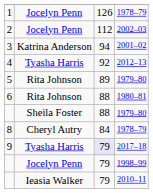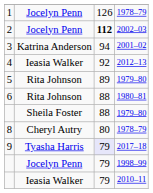2 | column 3: normal -> bold
4 | column 2: Tyasha Harris -> Ieasia Walker
8 | column 3: 84 -> 80
